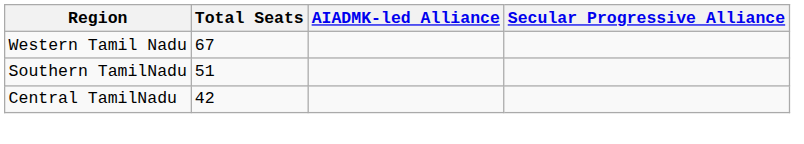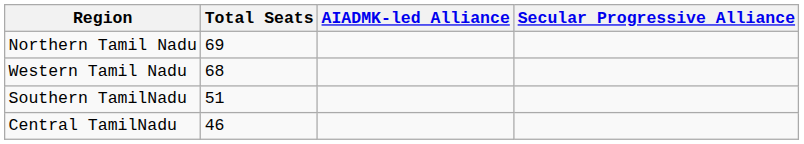+ row: Northern Tamil Nadu | 69
Western Tamil Nadu | Total Seats: 67 -> 68
Central TamilNadu | Total Seats: 42 -> 46
